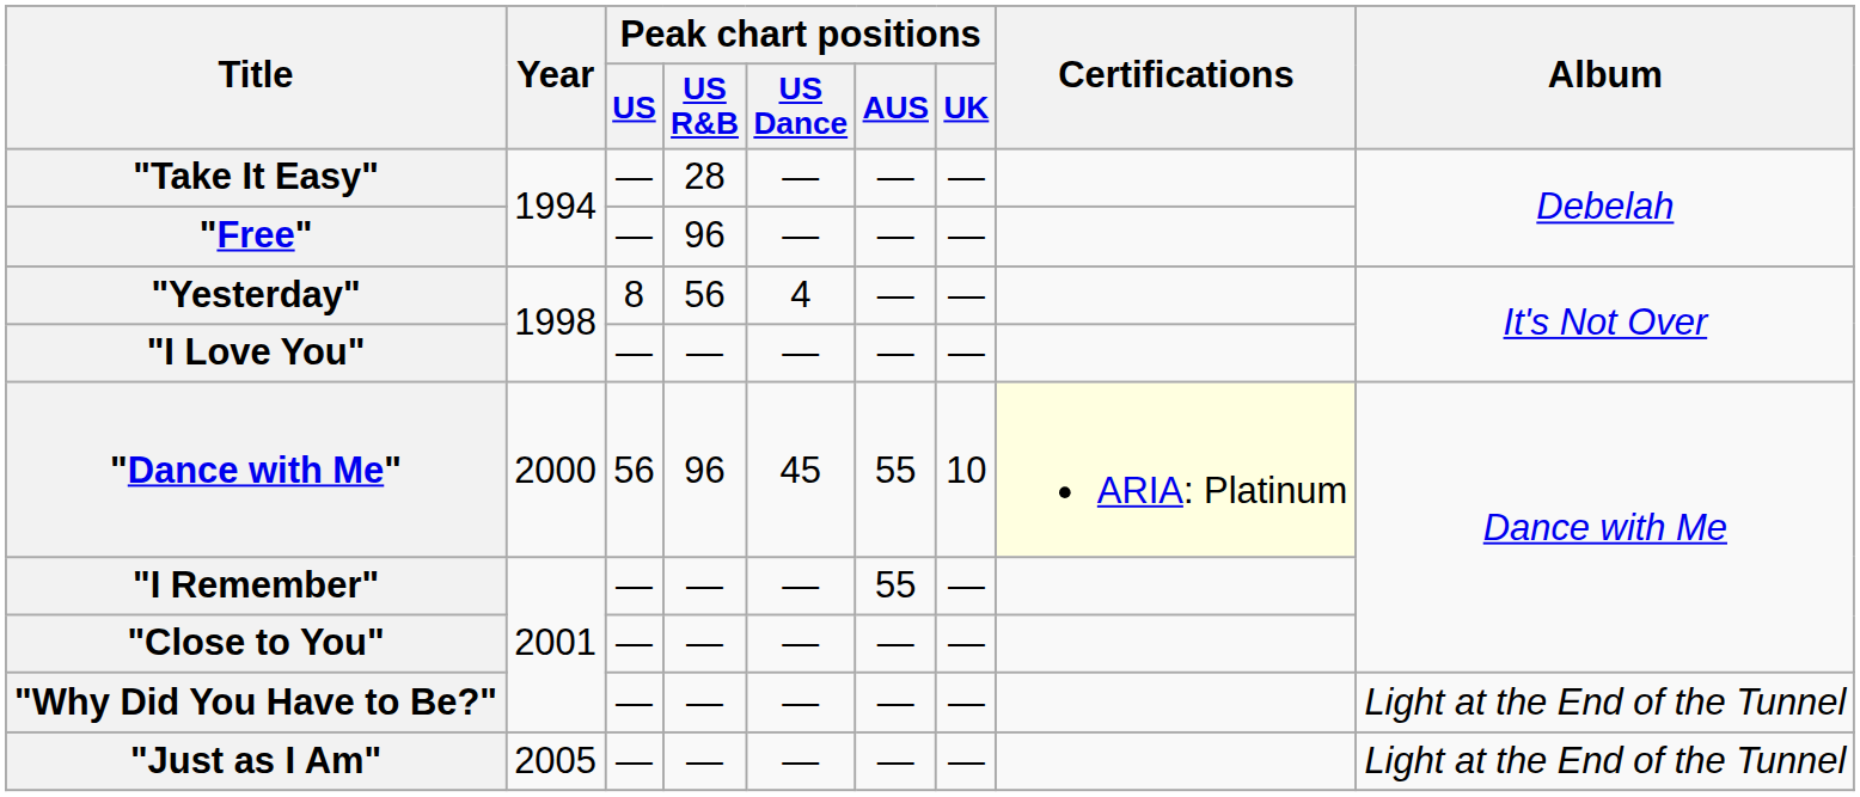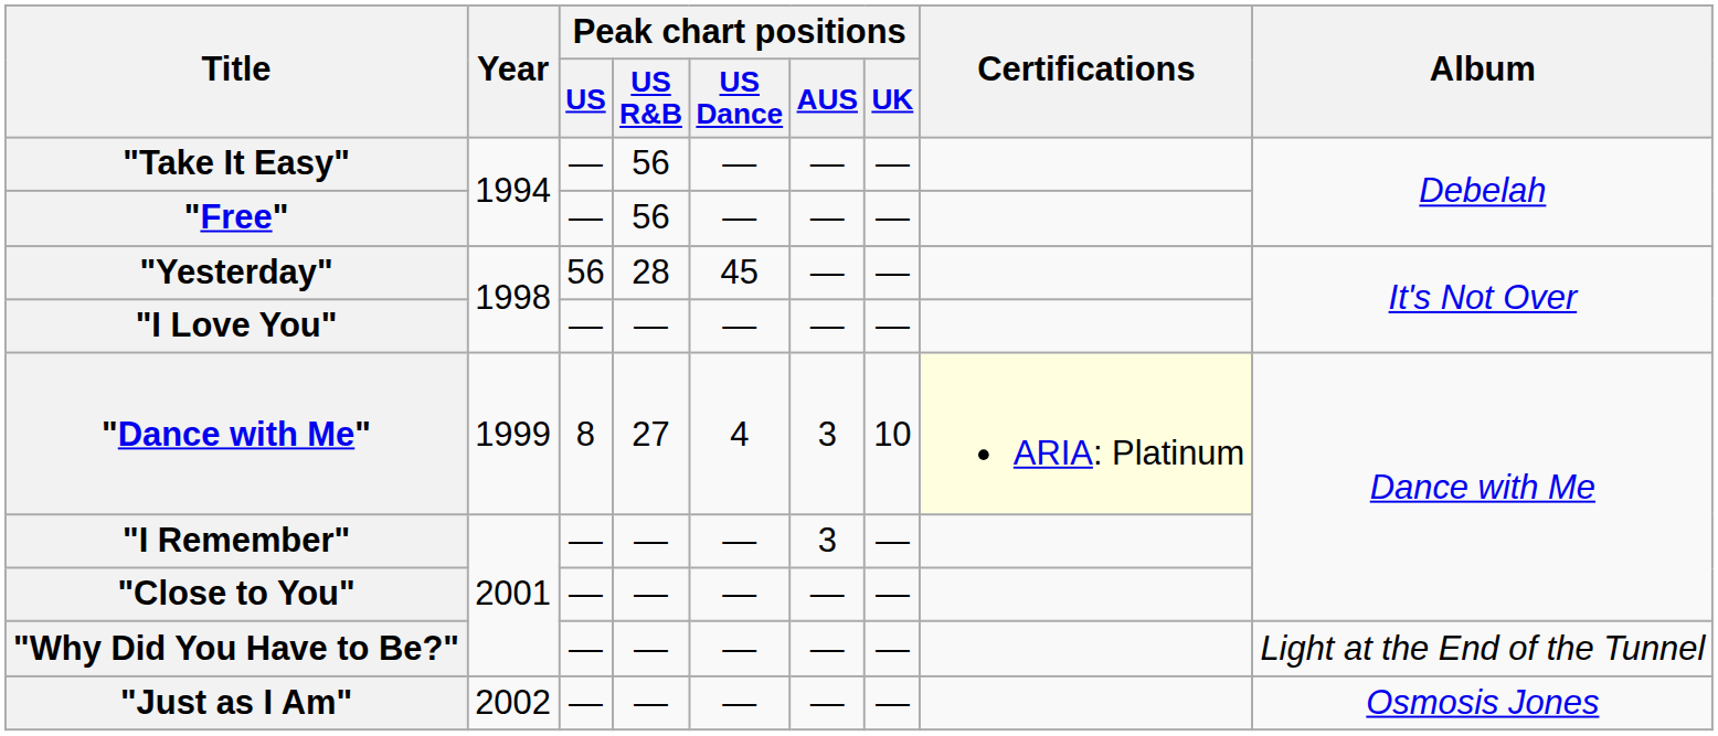"Take It Easy" | Peak chart positions / US R&B: 28 -> 56
"Free" | Peak chart positions / US R&B: 96 -> 56
"Yesterday" | Peak chart positions / US: 8 -> 56
"Yesterday" | Peak chart positions / US R&B: 56 -> 28
"Yesterday" | Peak chart positions / US Dance: 4 -> 45
"Dance with Me" | Year: 2000 -> 1999
"Dance with Me" | Peak chart positions / US: 56 -> 8
"Dance with Me" | Peak chart positions / US R&B: 96 -> 27
"Dance with Me" | Peak chart positions / US Dance: 45 -> 4
"Dance with Me" | Peak chart positions / AUS: 55 -> 3
"I Remember" | Peak chart positions / AUS: 55 -> 3
"Just as I Am" | Year: 2005 -> 2002
"Just as I Am" | Album: Light at the End of the Tunnel -> Osmosis Jones
